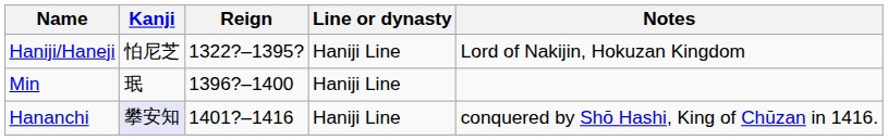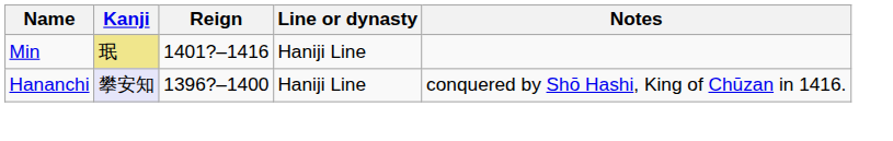- row: Haniji/Haneji | 怕尼芝 | 1322?–1395? | Haniji Line | Lord of Nakijin, Hokuzan Kingdom
Min | Kanji: no background -> khaki background
Min | Reign: 1396?–1400 -> 1401?–1416
Hananchi | Reign: 1401?–1416 -> 1396?–1400
